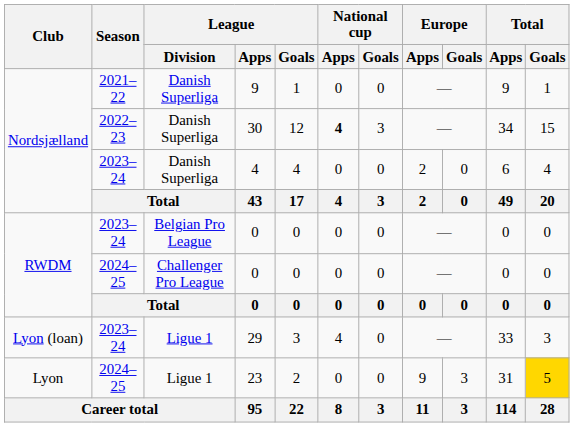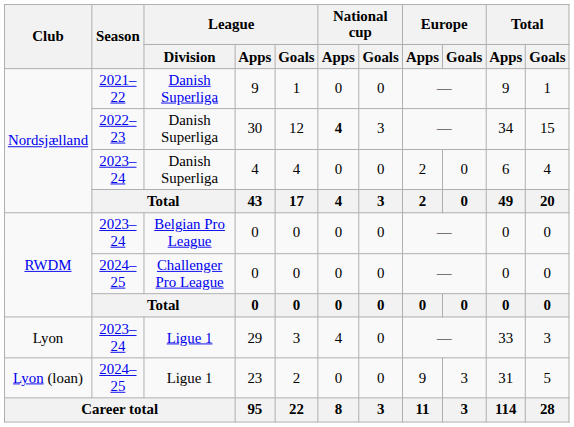29 | Club: Lyon (loan) -> Lyon
23 | Club: Lyon -> Lyon (loan)
23 | Total / Goals: gold background -> no background
